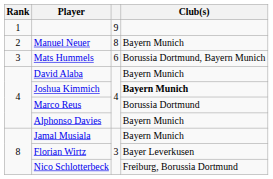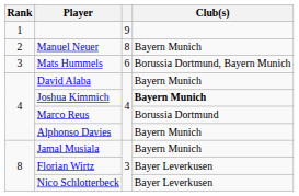Nico Schlotterbeck | Club(s): Freiburg, Borussia Dortmund -> Bayer Leverkusen
